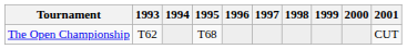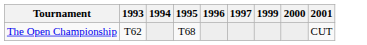- column: 1998
